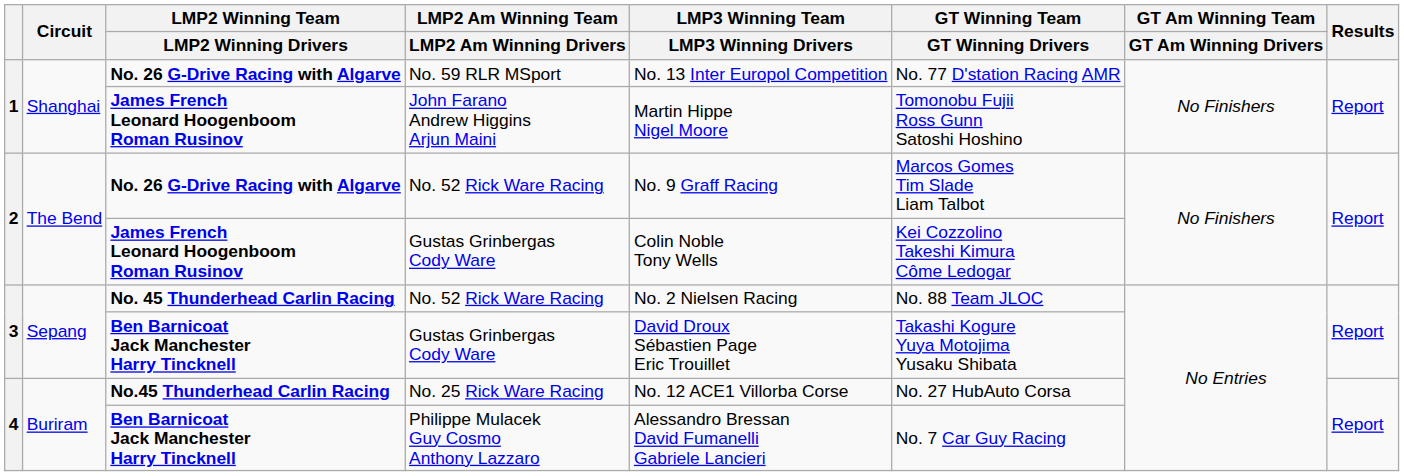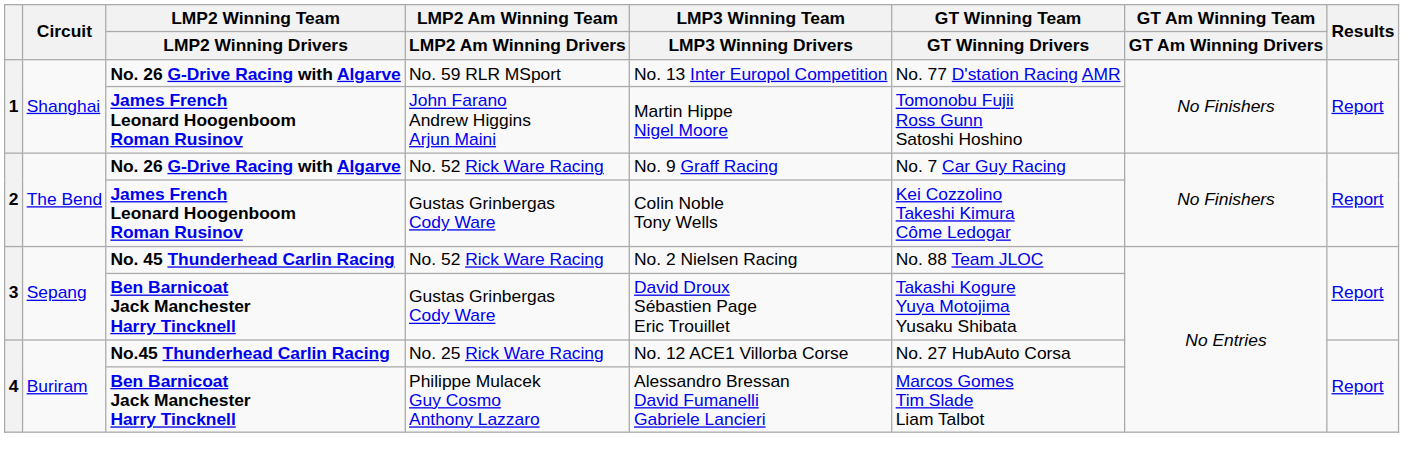No. 26 G-Drive Racing with Algarve / No. 52 Rick Ware Racing | GT Winning Team / GT Winning Drivers: Marcos Gomes Tim Slade Liam Talbot -> No. 7 Car Guy Racing
Philippe Mulacek Guy Cosmo Anthony Lazzaro | GT Winning Team / GT Winning Drivers: No. 7 Car Guy Racing -> Marcos Gomes Tim Slade Liam Talbot
